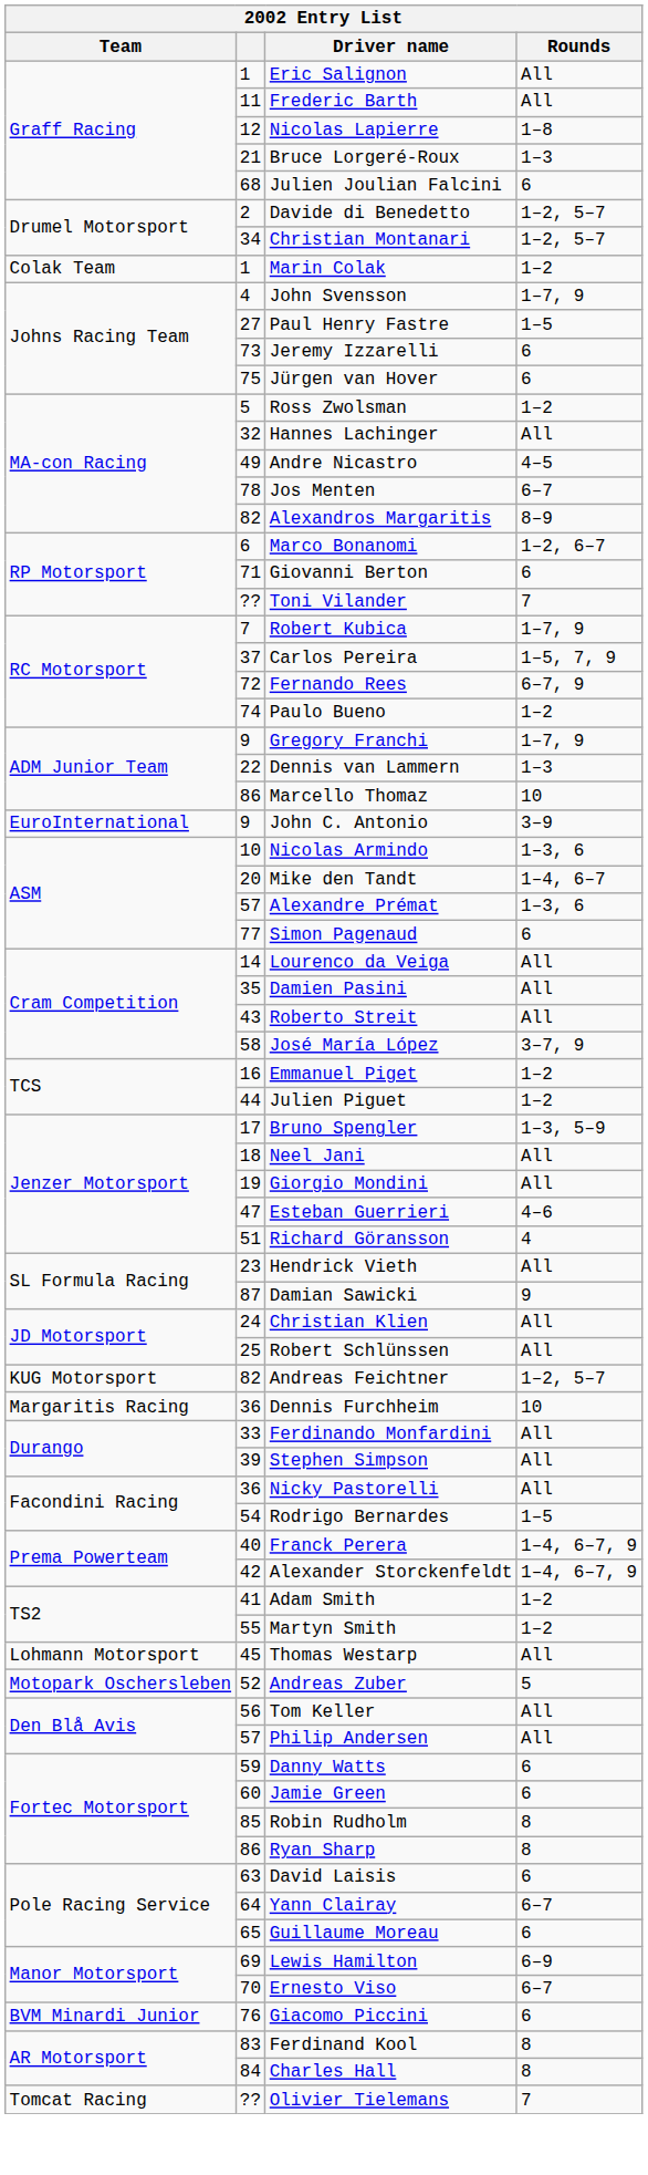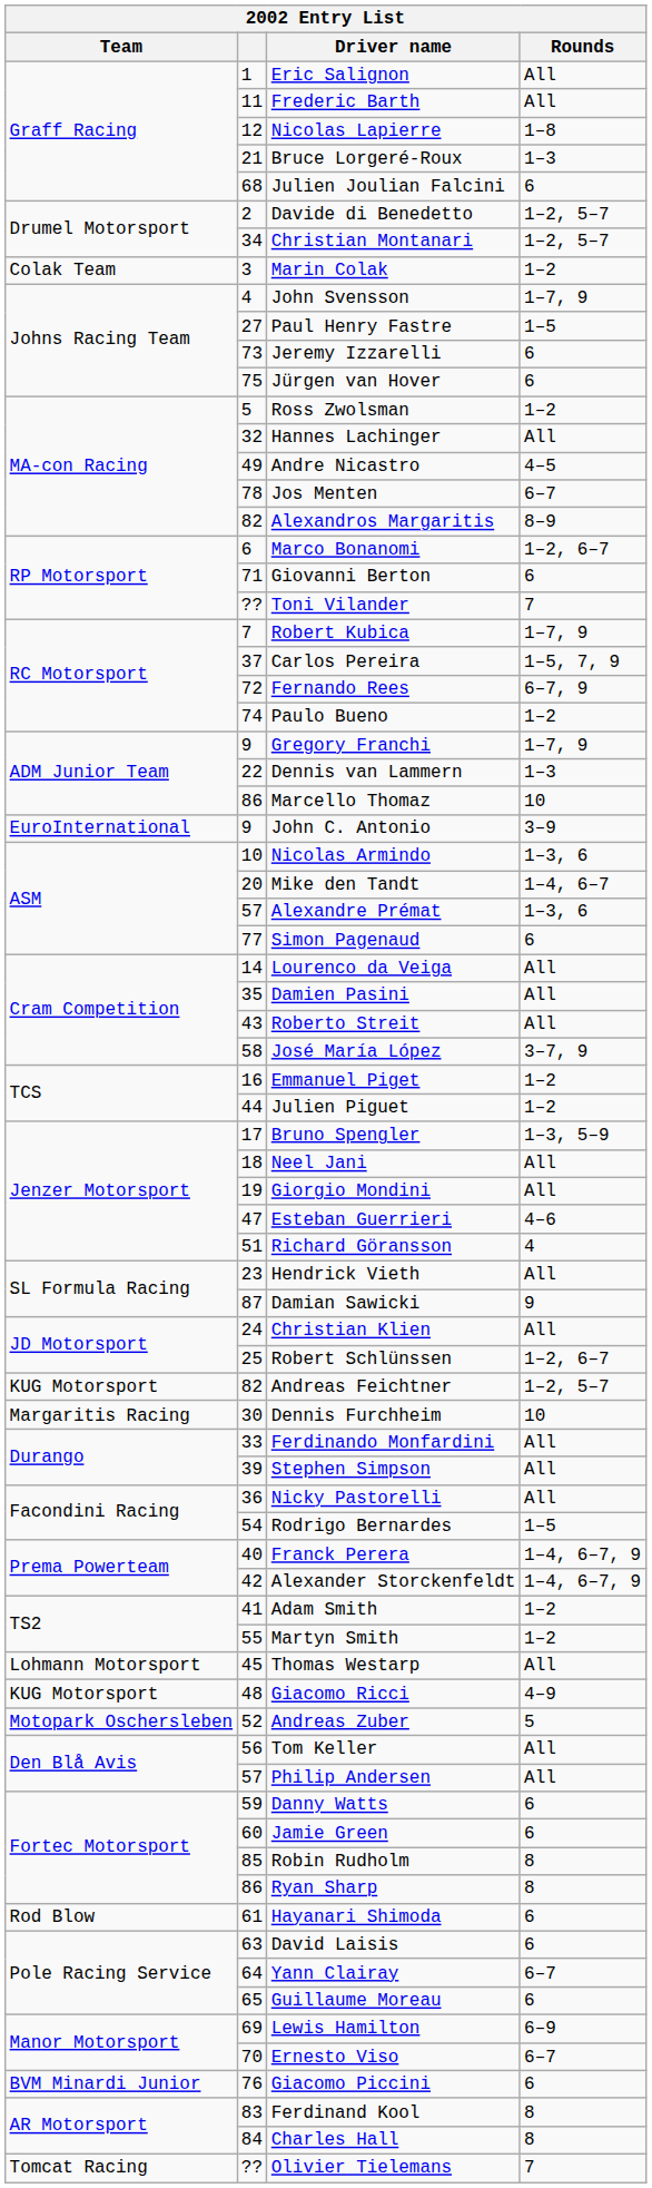Marin Colak | column 2: 1 -> 3
Robert Schlünssen | Rounds: All -> 1–2, 6–7
Dennis Furchheim | column 2: 36 -> 30
+ row: KUG Motorsport | 48 | Giacomo Ricci | 4–9
+ row: Rod Blow | 61 | Hayanari Shimoda | 6
